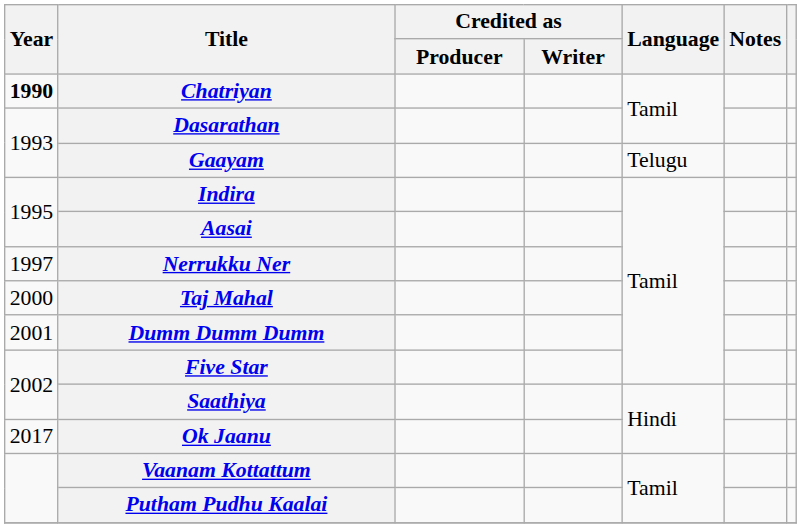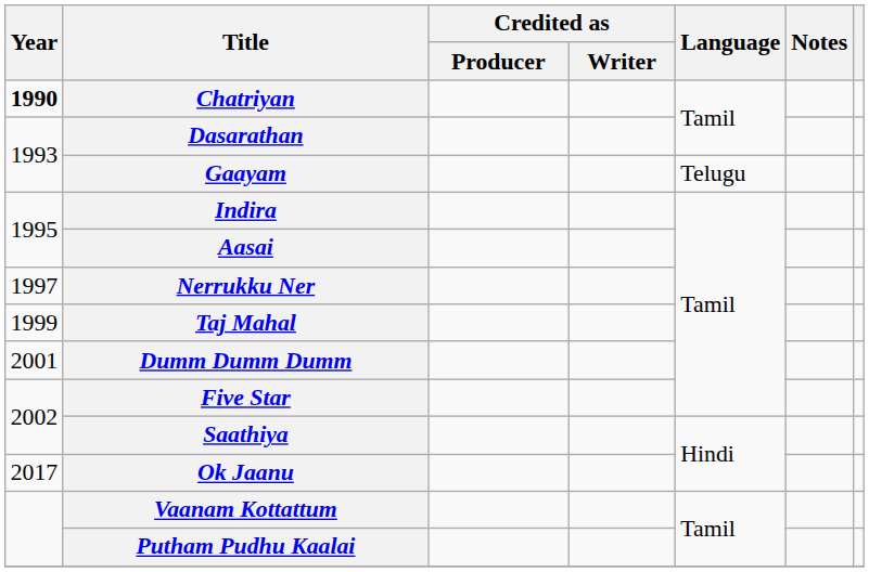Taj Mahal | Year: 2000 -> 1999
